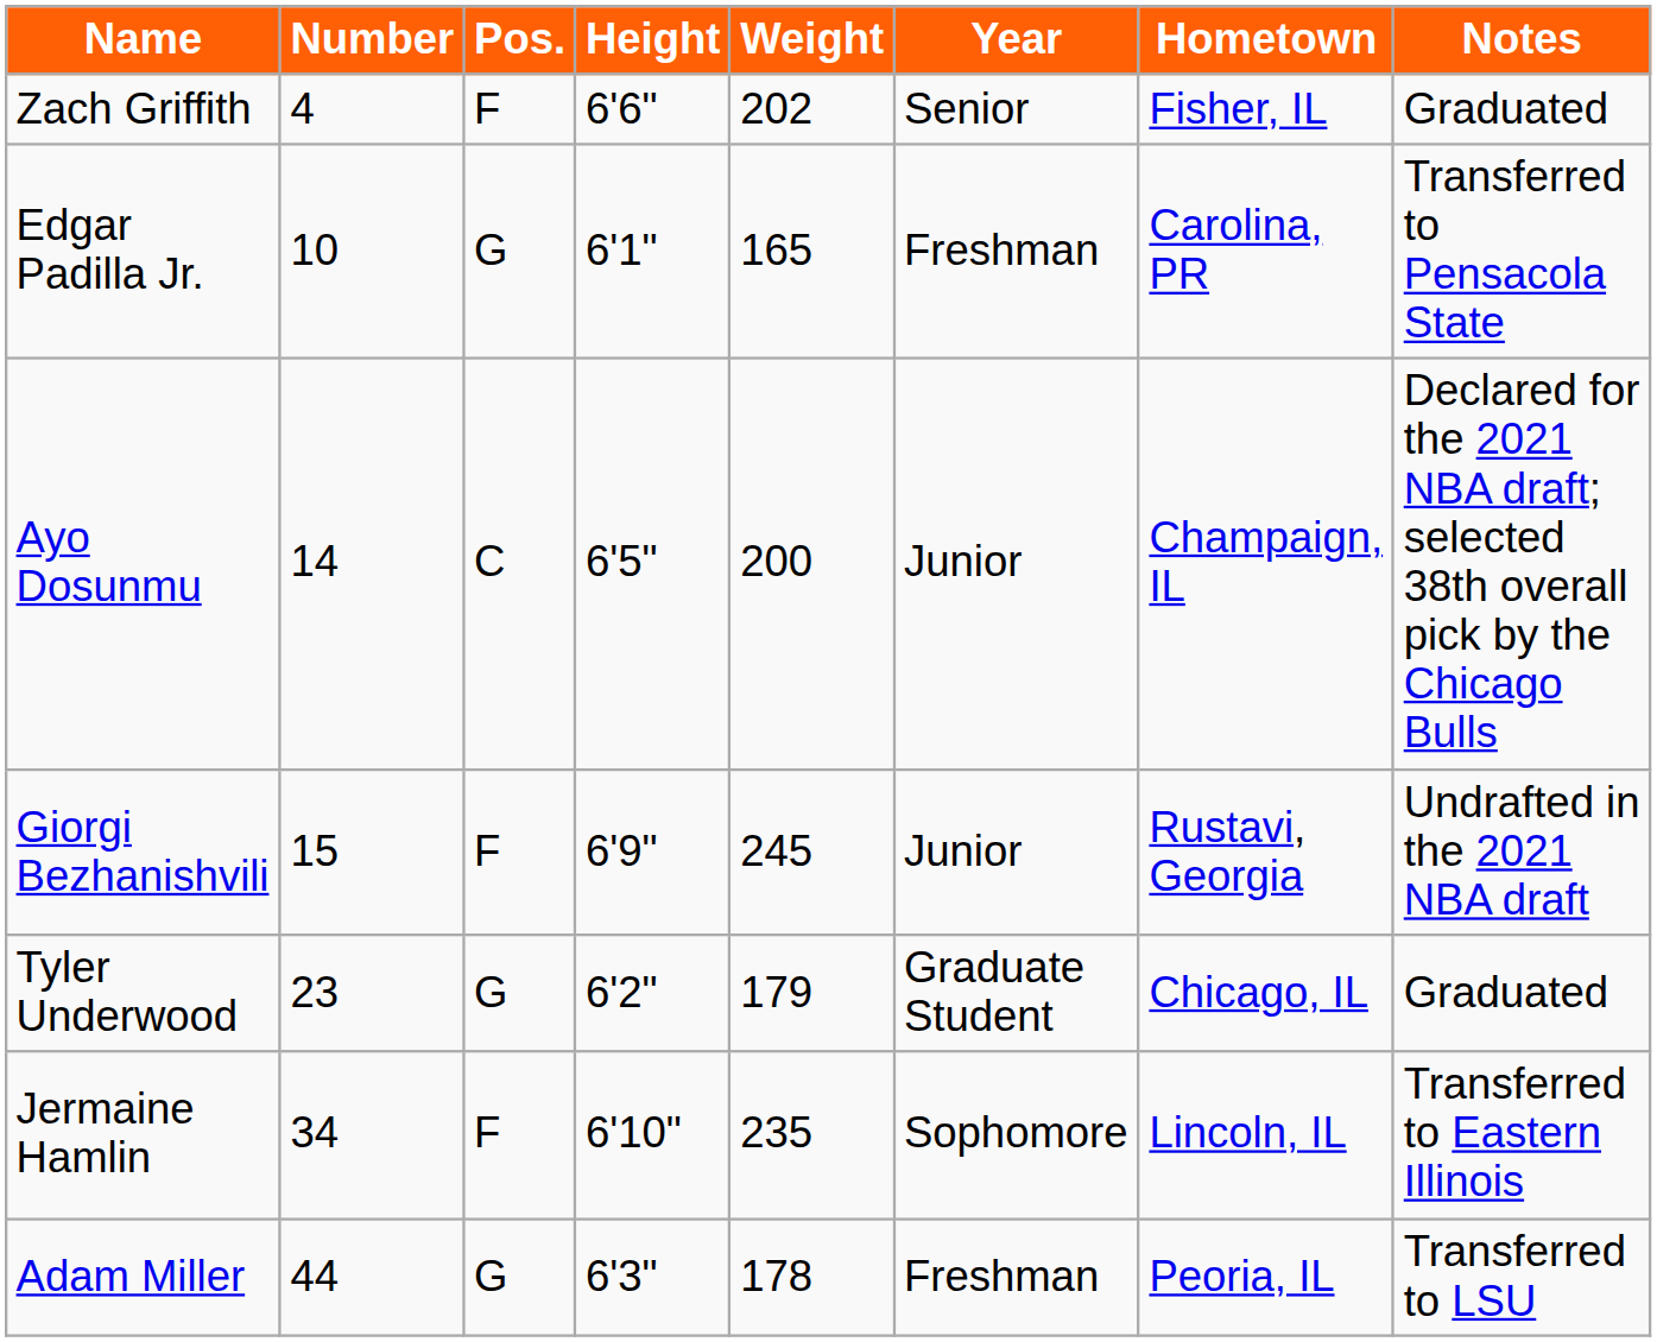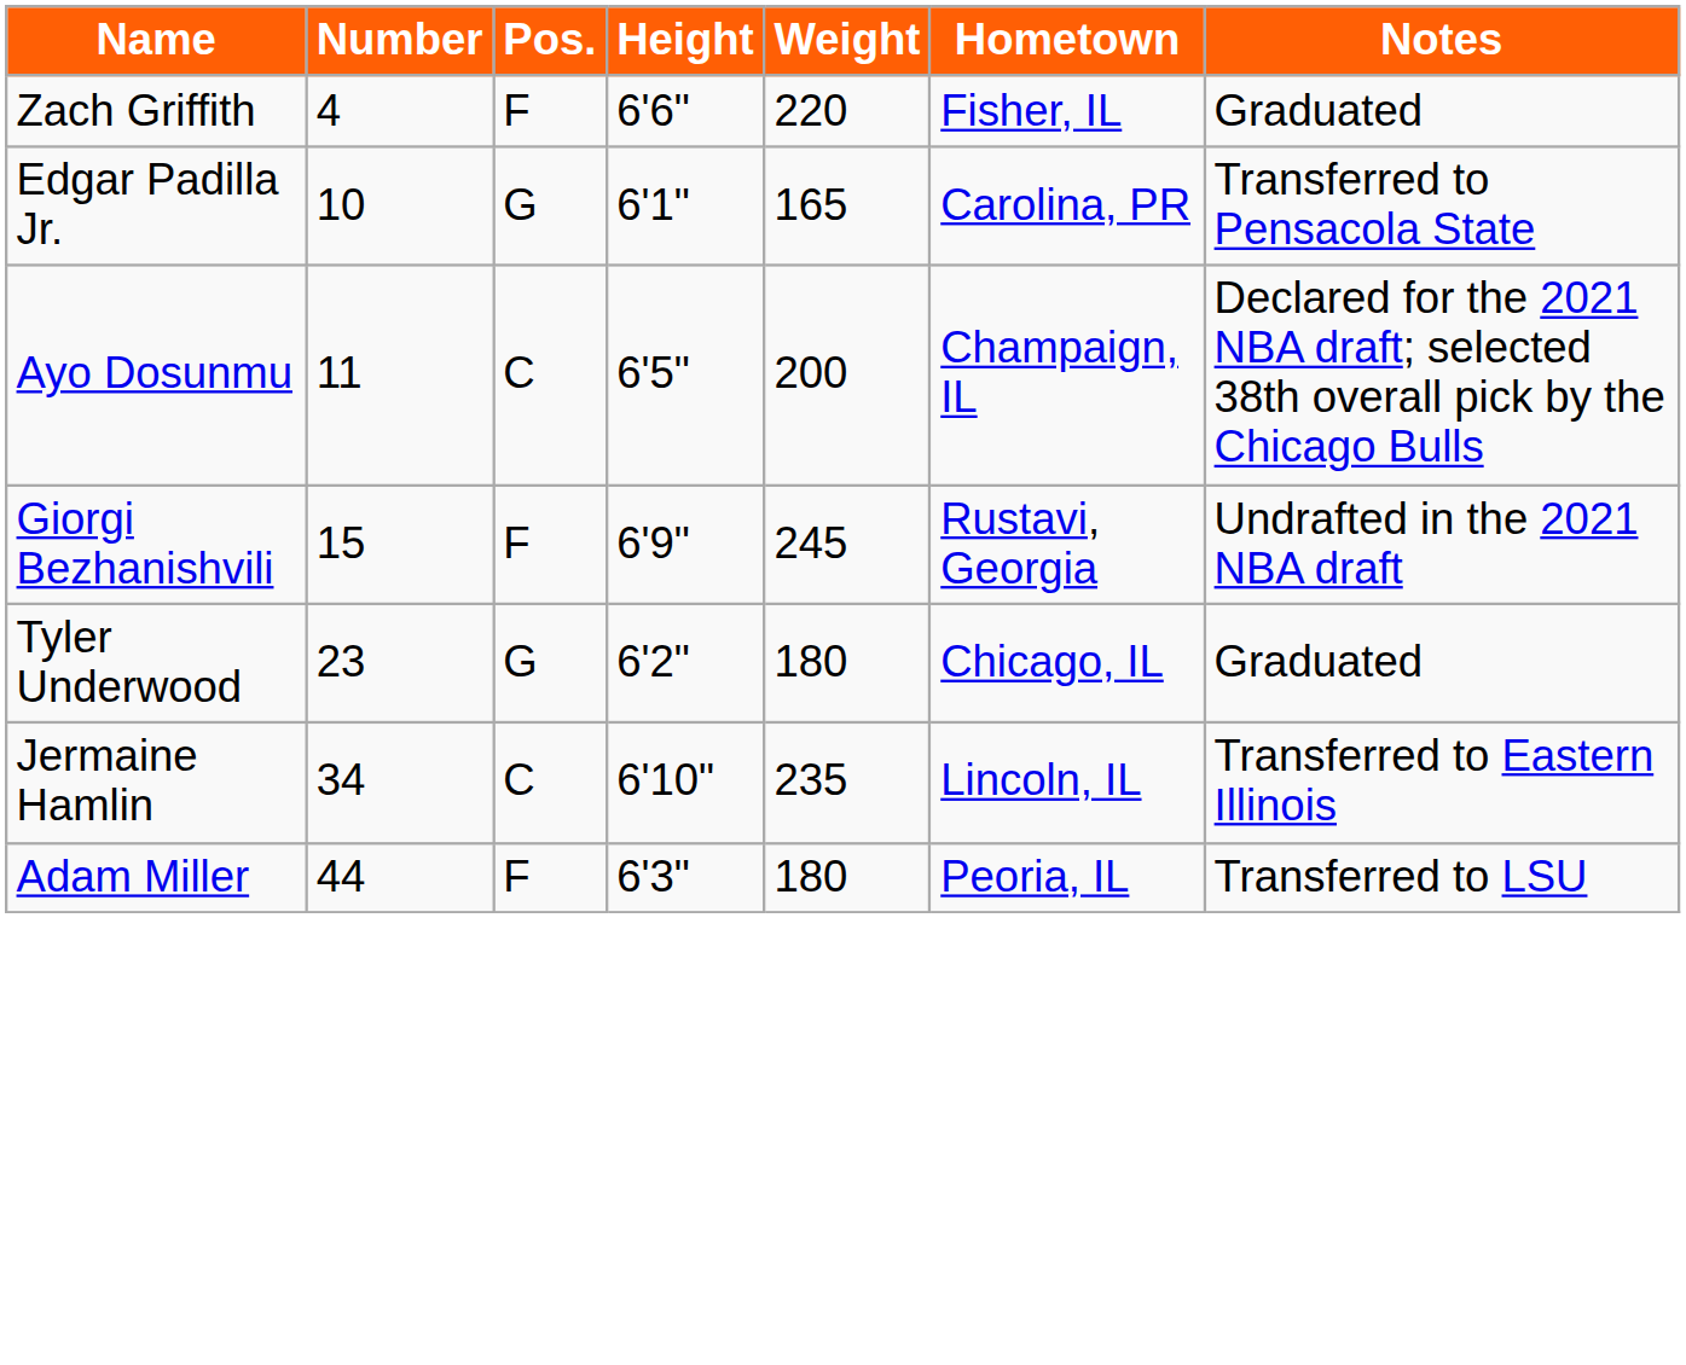- column: Year | Senior | Freshman | Junior | Junior | Graduate Student | Sophomore | Freshman
Zach Griffith | Weight: 202 -> 220
Ayo Dosunmu | Number: 14 -> 11
Tyler Underwood | Weight: 179 -> 180
Jermaine Hamlin | Pos.: F -> C
Adam Miller | Pos.: G -> F
Adam Miller | Weight: 178 -> 180
